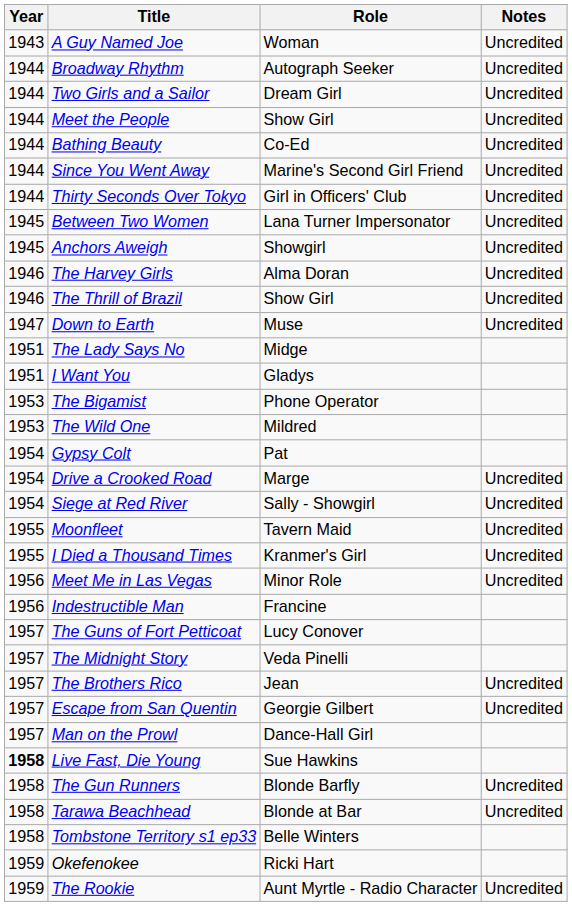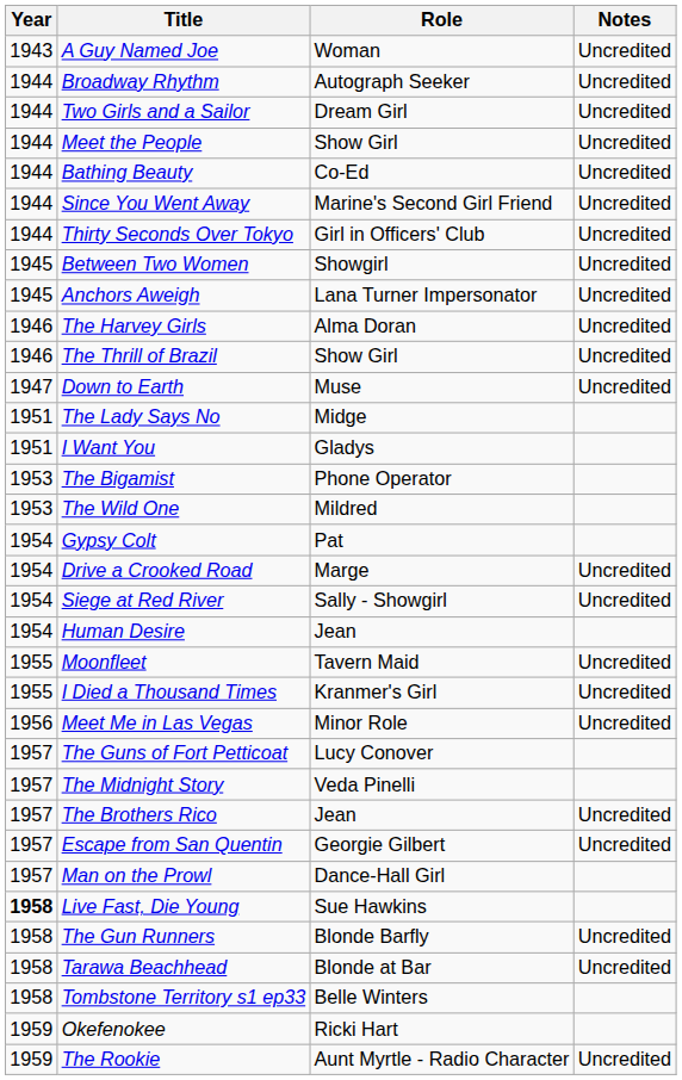Between Two Women | Role: Lana Turner Impersonator -> Showgirl
Anchors Aweigh | Role: Showgirl -> Lana Turner Impersonator
+ row: 1954 | Human Desire | Jean
- row: 1956 | Indestructible Man | Francine
